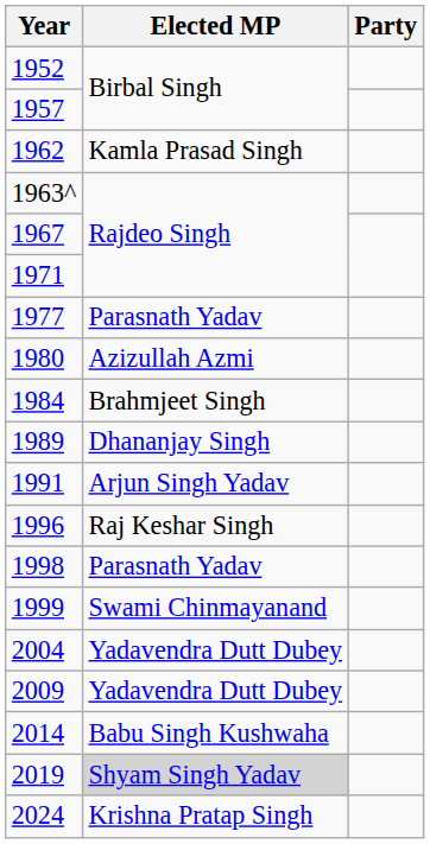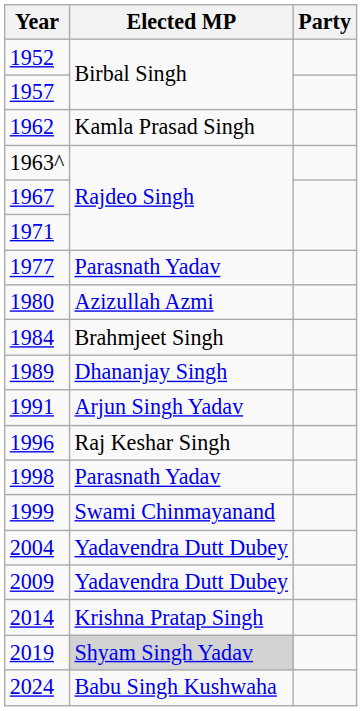2014 | Elected MP: Babu Singh Kushwaha -> Krishna Pratap Singh
2024 | Elected MP: Krishna Pratap Singh -> Babu Singh Kushwaha
